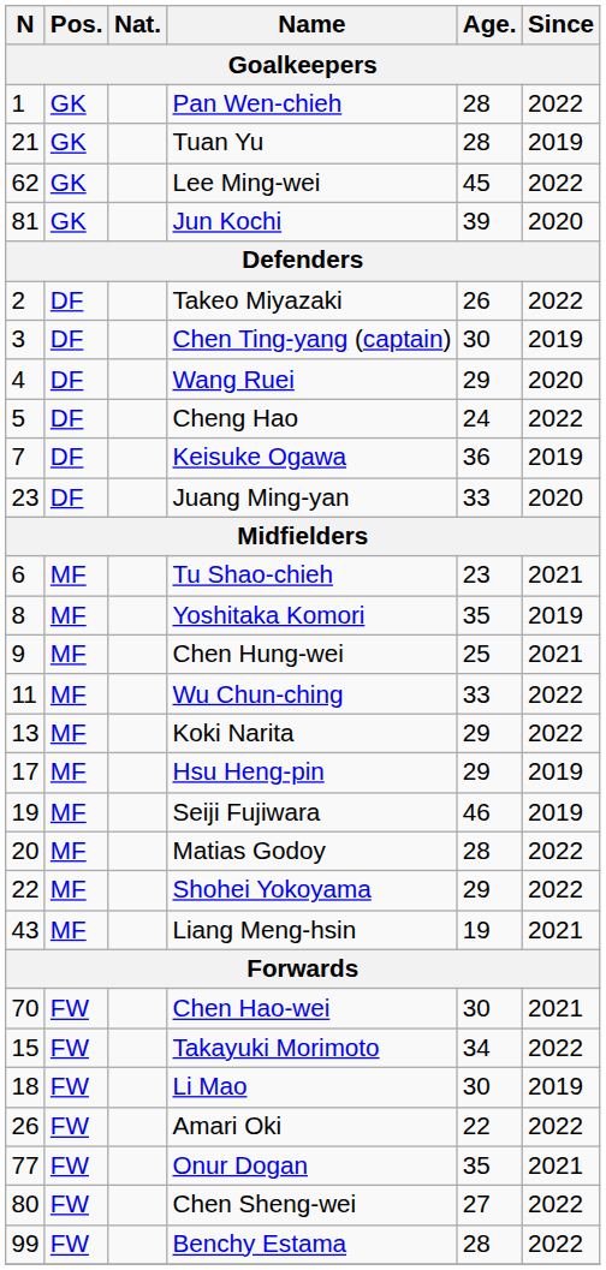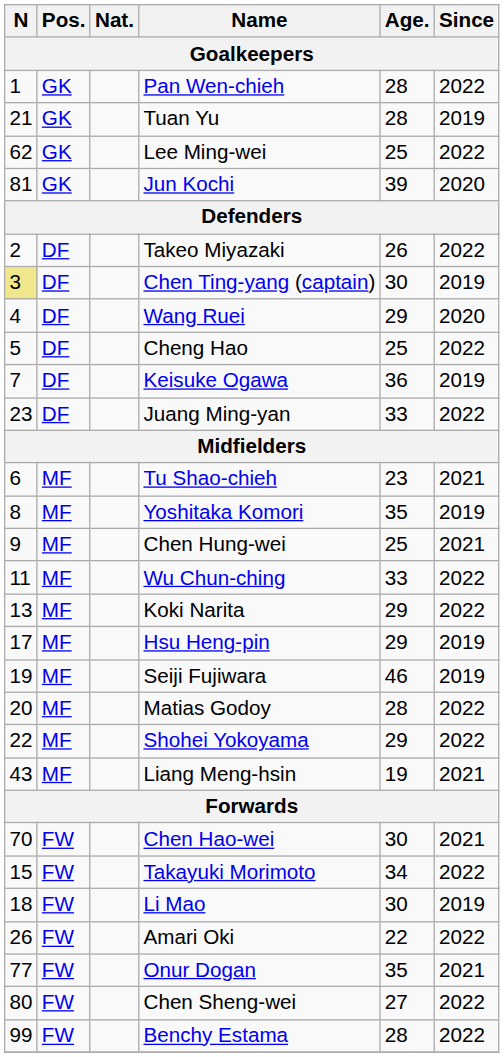Lee Ming-wei | Age.: 45 -> 25
Chen Ting-yang (captain) | N: no background -> khaki background
Cheng Hao | Age.: 24 -> 25
Juang Ming-yan | Since: 2020 -> 2022
